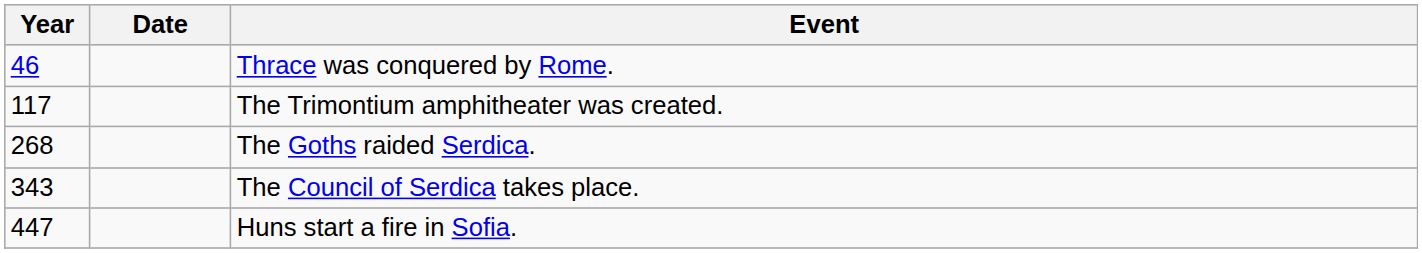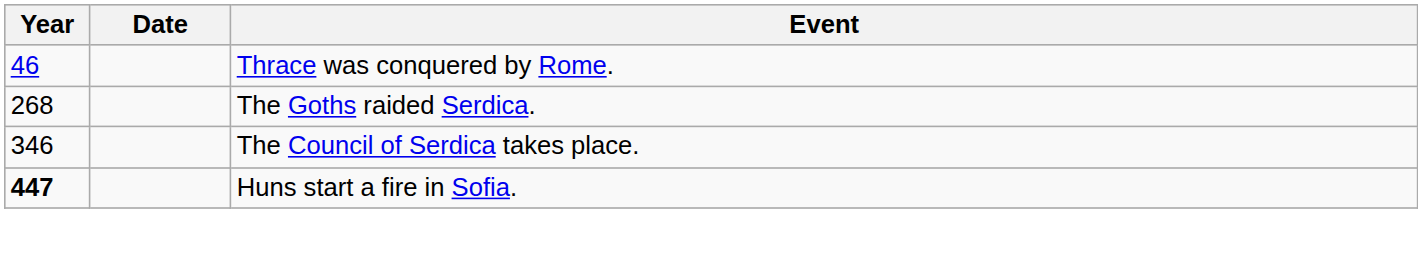- row: 117 | The Trimontium amphitheater was created.
The Council of Serdica takes place. | Year: 343 -> 346
Huns start a fire in Sofia. | Year: normal -> bold
